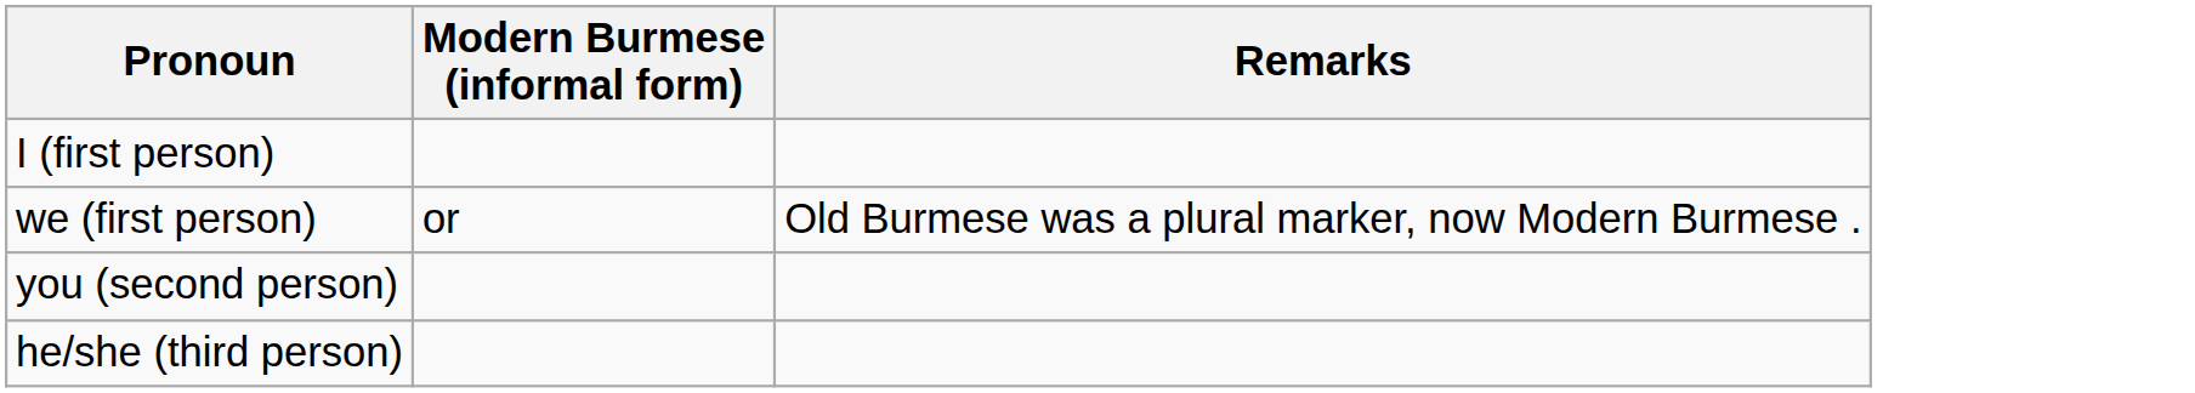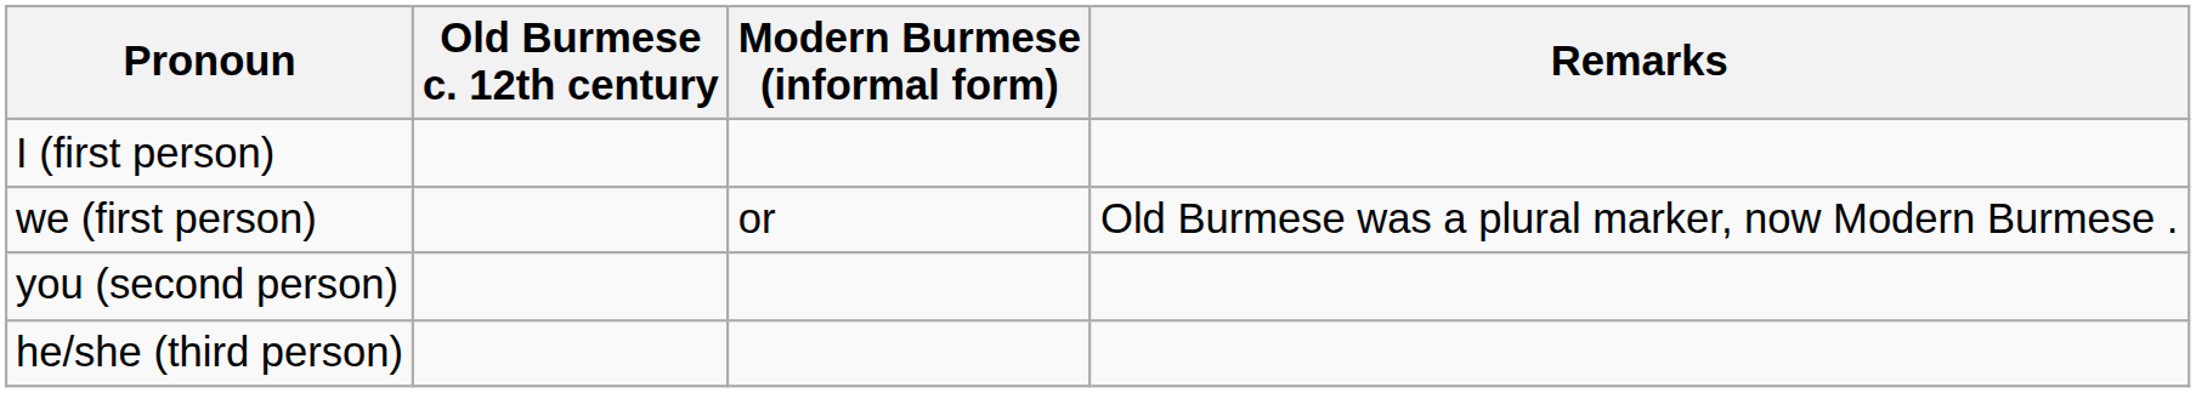+ column: Old Burmese c. 12th century
